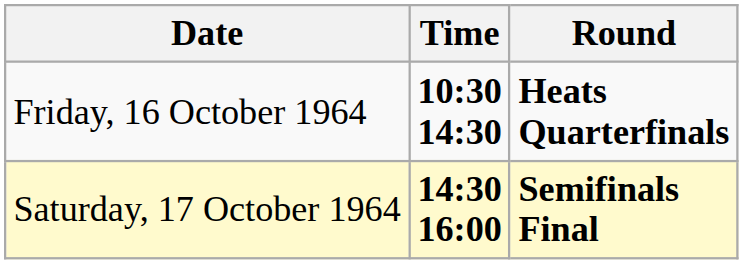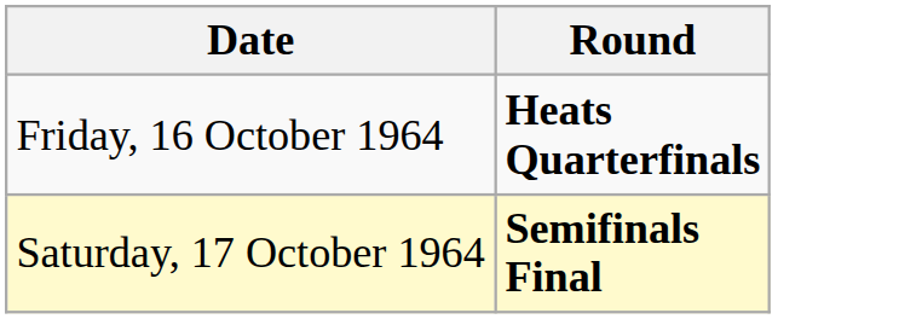- column: Time | 10:30 14:30 | 14:30 16:00
